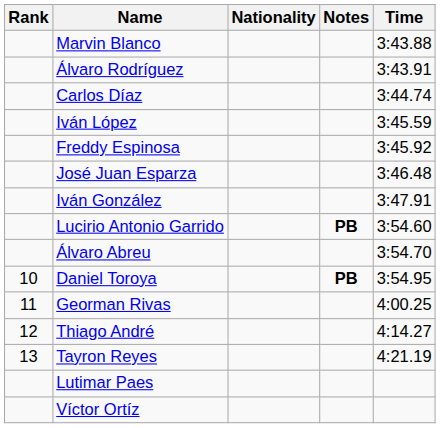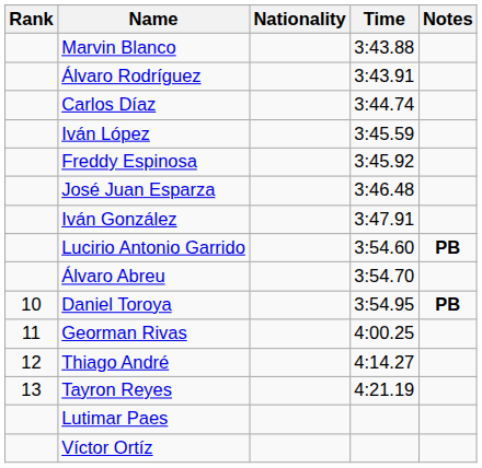columns swapped: Time <-> Notes
